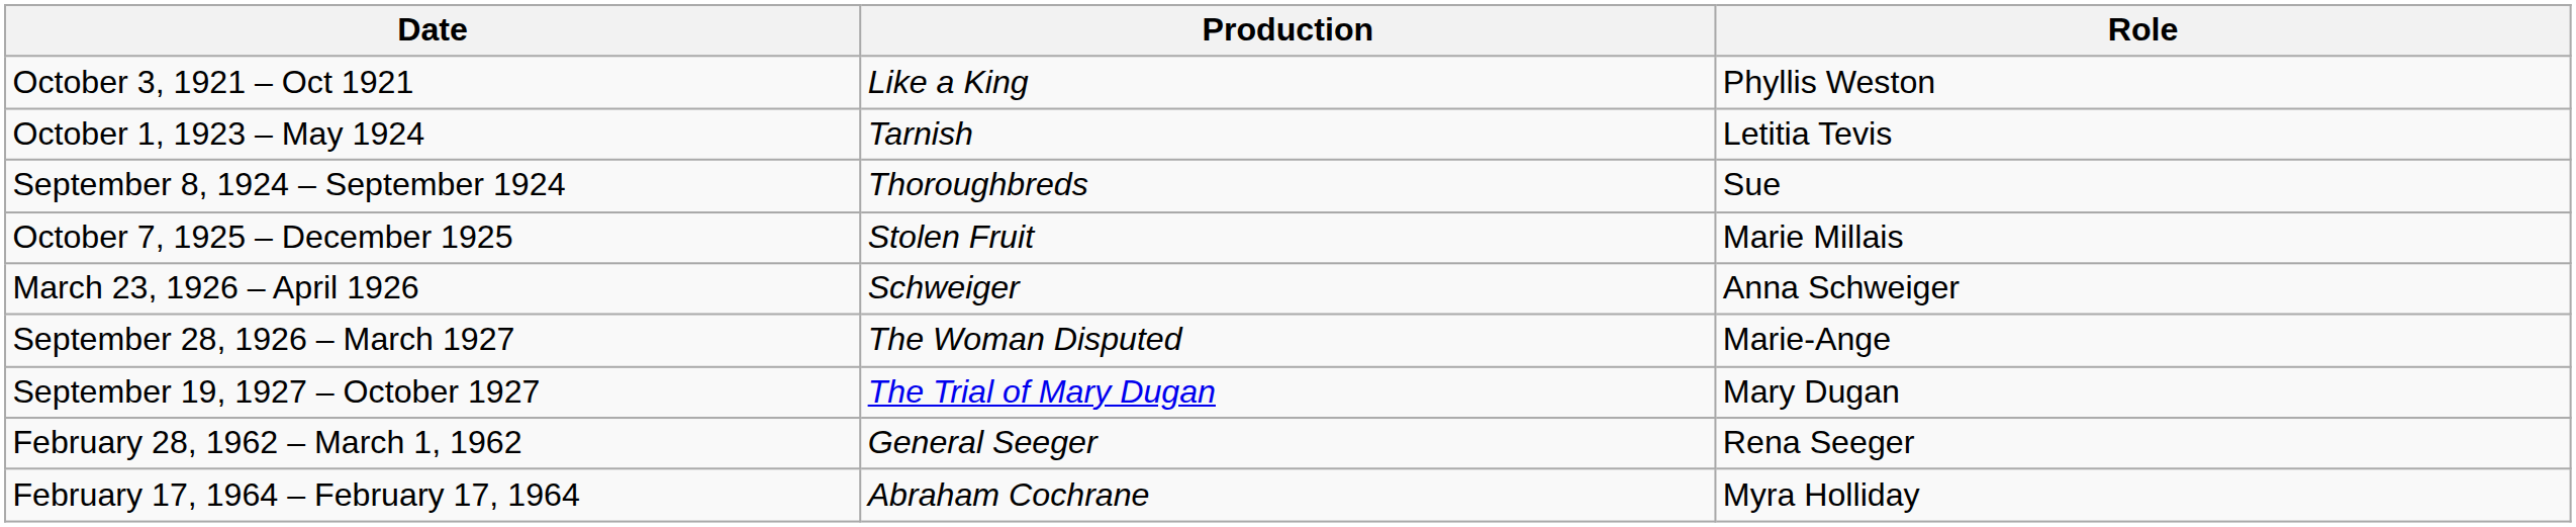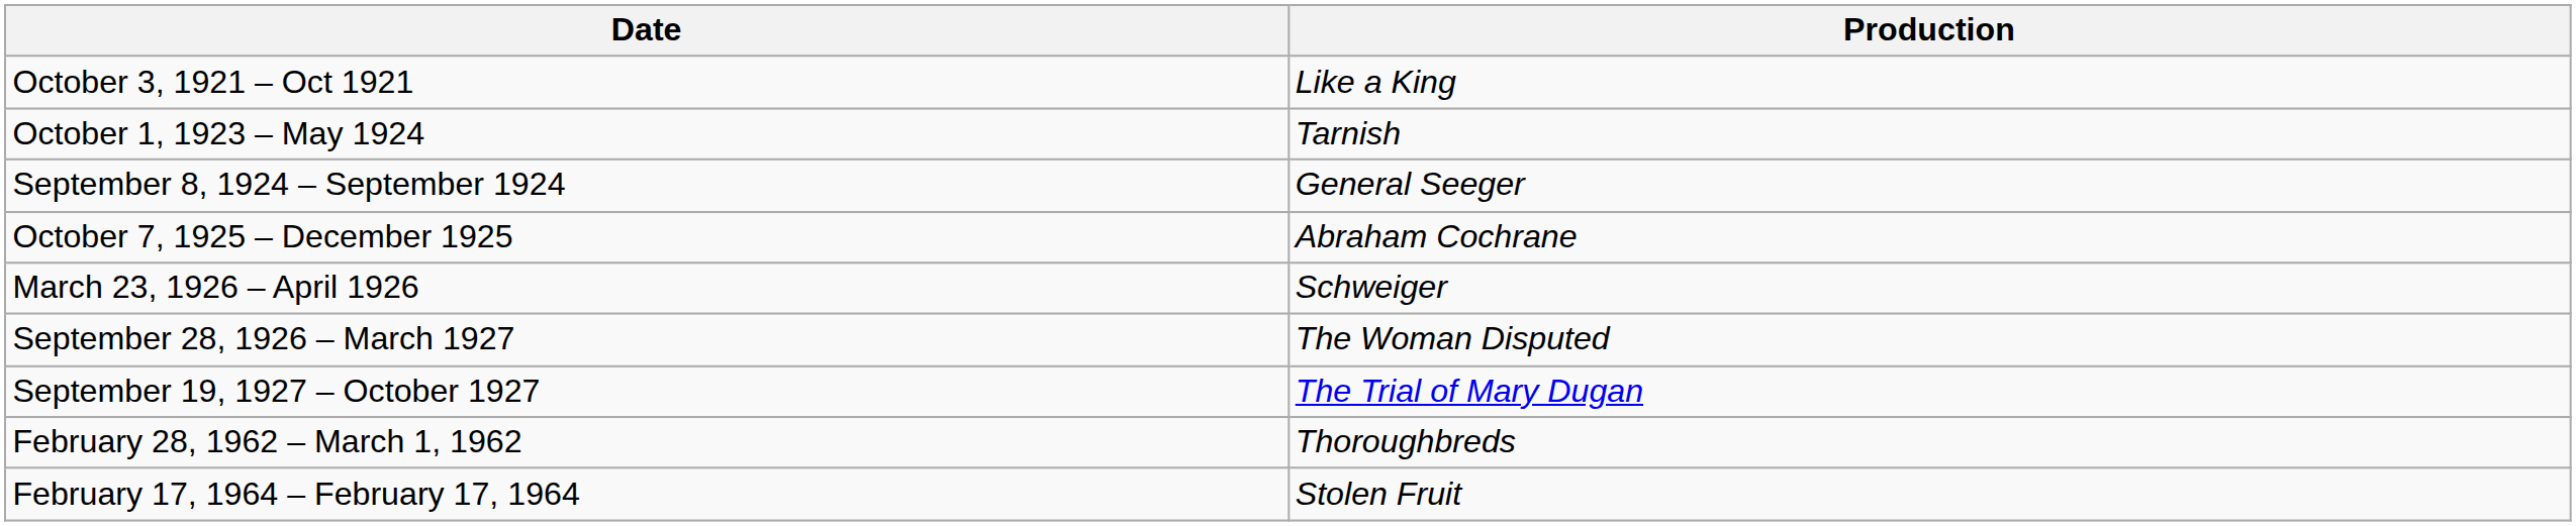- column: Role | Phyllis Weston | Letitia Tevis | Sue | Marie Millais | Anna Schweiger | Marie-Ange | Mary Dugan | Rena Seeger | Myra Holliday
September 8, 1924 – September 1924 | Production: Thoroughbreds -> General Seeger
October 7, 1925 – December 1925 | Production: Stolen Fruit -> Abraham Cochrane
February 28, 1962 – March 1, 1962 | Production: General Seeger -> Thoroughbreds
February 17, 1964 – February 17, 1964 | Production: Abraham Cochrane -> Stolen Fruit
